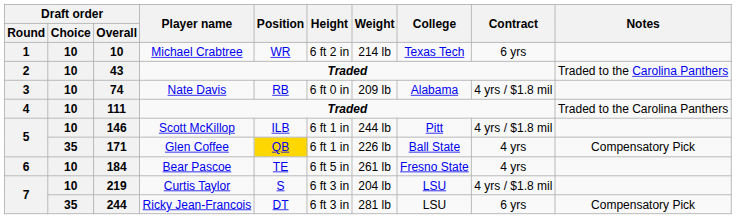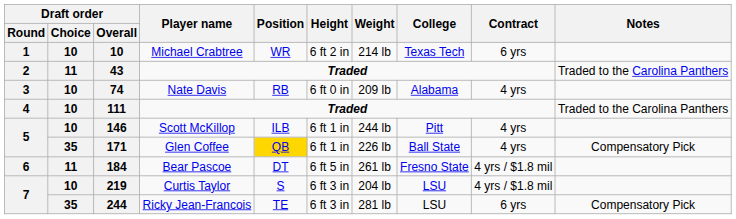43 | Draft order / Choice: 10 -> 11
74 | Contract: 4 yrs / $1.8 mil -> 4 yrs
146 | Contract: 4 yrs / $1.8 mil -> 4 yrs
184 | Draft order / Choice: 10 -> 11
184 | Position: TE -> DT
184 | Contract: 4 yrs -> 4 yrs / $1.8 mil
244 | Position: DT -> TE
